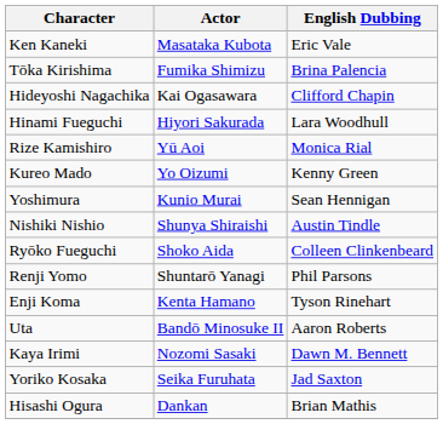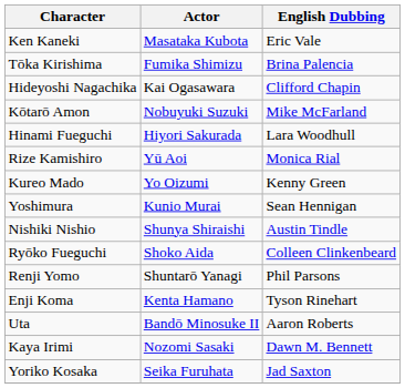+ row: Kōtarō Amon | Nobuyuki Suzuki | Mike McFarland
- row: Hisashi Ogura | Dankan | Brian Mathis
